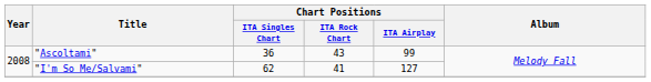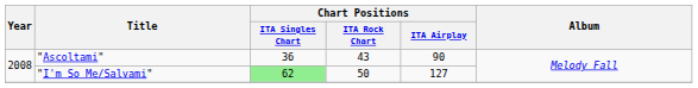"Ascoltami" | Chart Positions / ITA Airplay: 99 -> 90
"I'm So Me/Salvami" | Chart Positions / ITA Singles Chart: no background -> lightgreen background
"I'm So Me/Salvami" | Chart Positions / ITA Rock Chart: 41 -> 50
